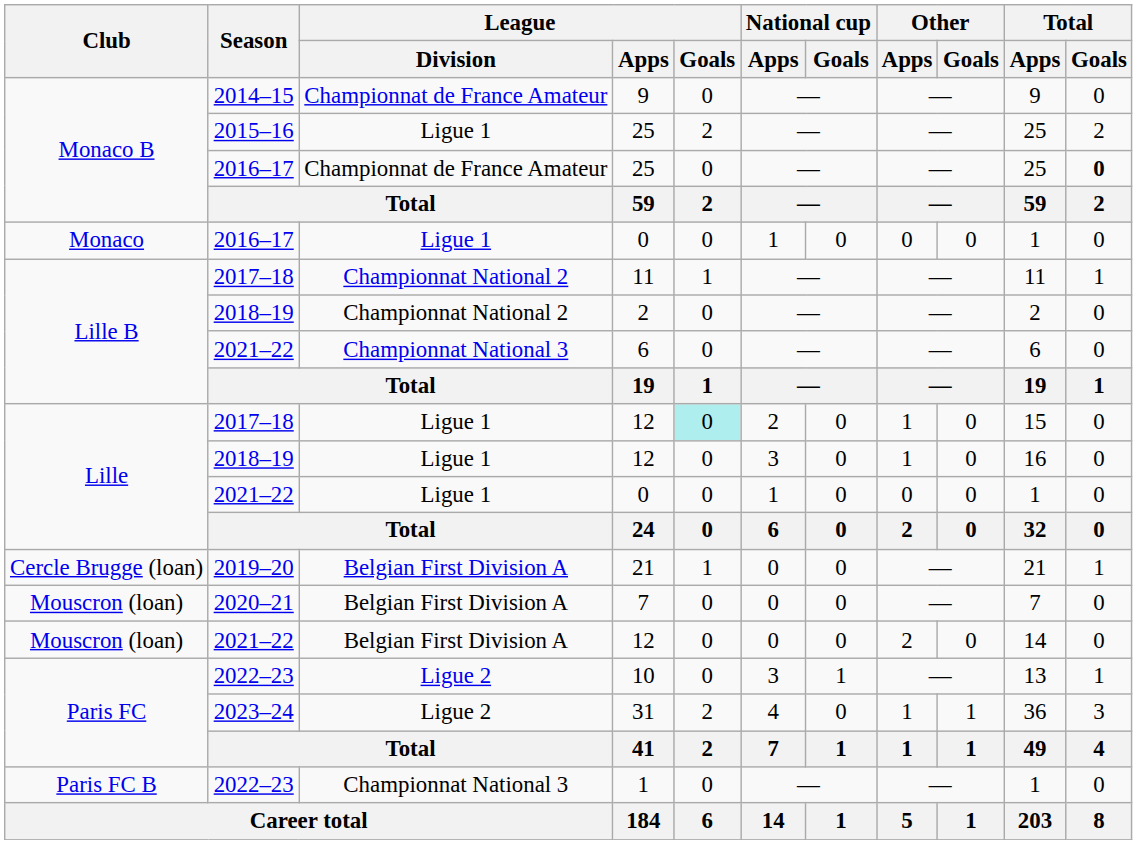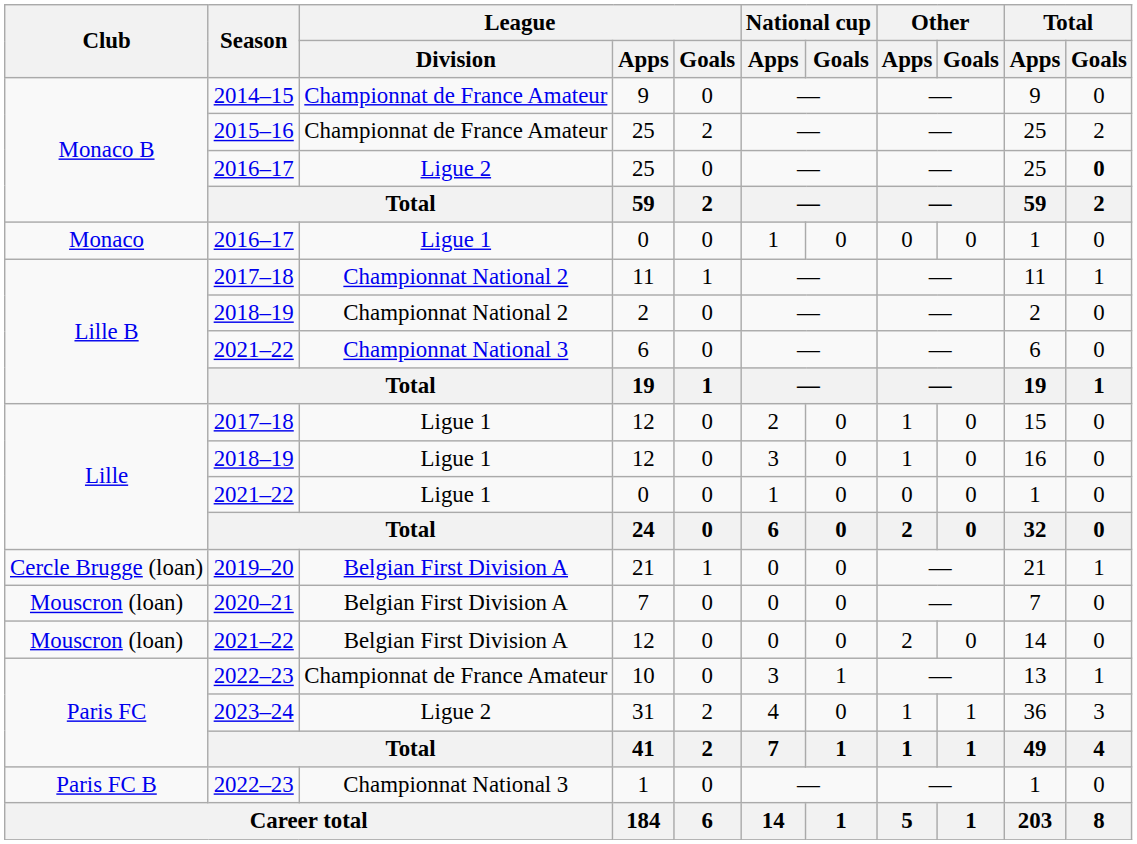2015–16 / 25 | League / Division: Ligue 1 -> Championnat de France Amateur
2016–17 / 25 | League / Division: Championnat de France Amateur -> Ligue 2
2017–18 / 12 | League / Goals: paleturquoise background -> no background
10 | League / Division: Ligue 2 -> Championnat de France Amateur
